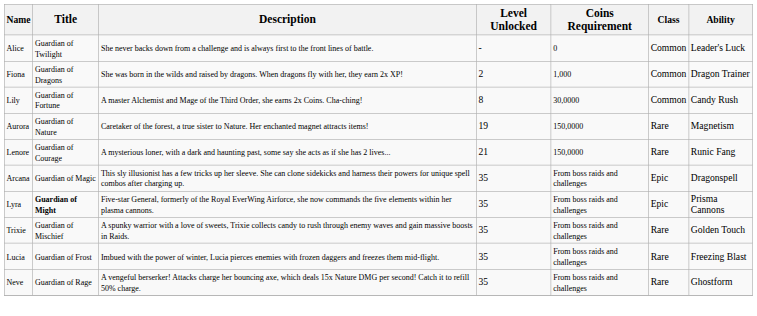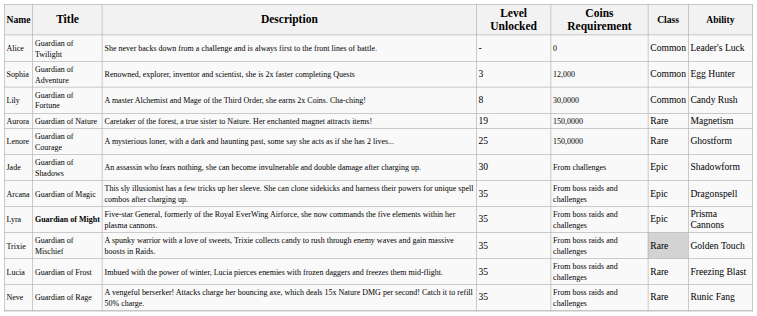- row: Fiona | Guardian of Dragons | She was born in the wilds and raised by dragons. When dragons fly with her, they earn 2x XP! | 2 | 1,000 | Common | Dragon Trainer
+ row: Sophia | Guardian of Adventure | Renowned, explorer, inventor and scientist, she is 2x faster completing Quests | 3 | 12,000 | Common | Egg Hunter
Lenore | Level Unlocked: 21 -> 25
Lenore | Ability: Runic Fang -> Ghostform
+ row: Jade | Guardian of Shadows | An assassin who fears nothing, she can become invulnerable and double damage after charging up. | 30 | From challenges | Epic | Shadowform
Trixie | Class: no background -> lightgrey background
Neve | Ability: Ghostform -> Runic Fang
